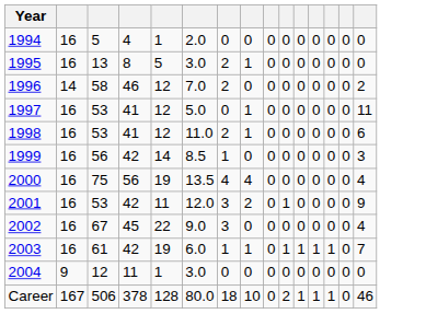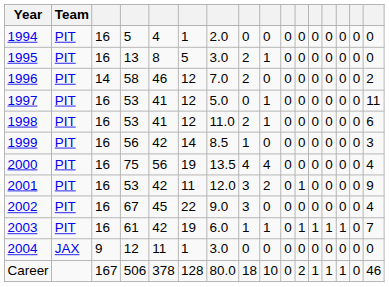+ column: Team | PIT | PIT | PIT | PIT | PIT | PIT | PIT | PIT | PIT | PIT | JAX
